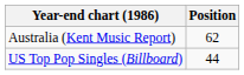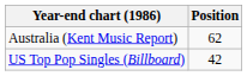US Top Pop Singles (Billboard) | Position: 44 -> 42
